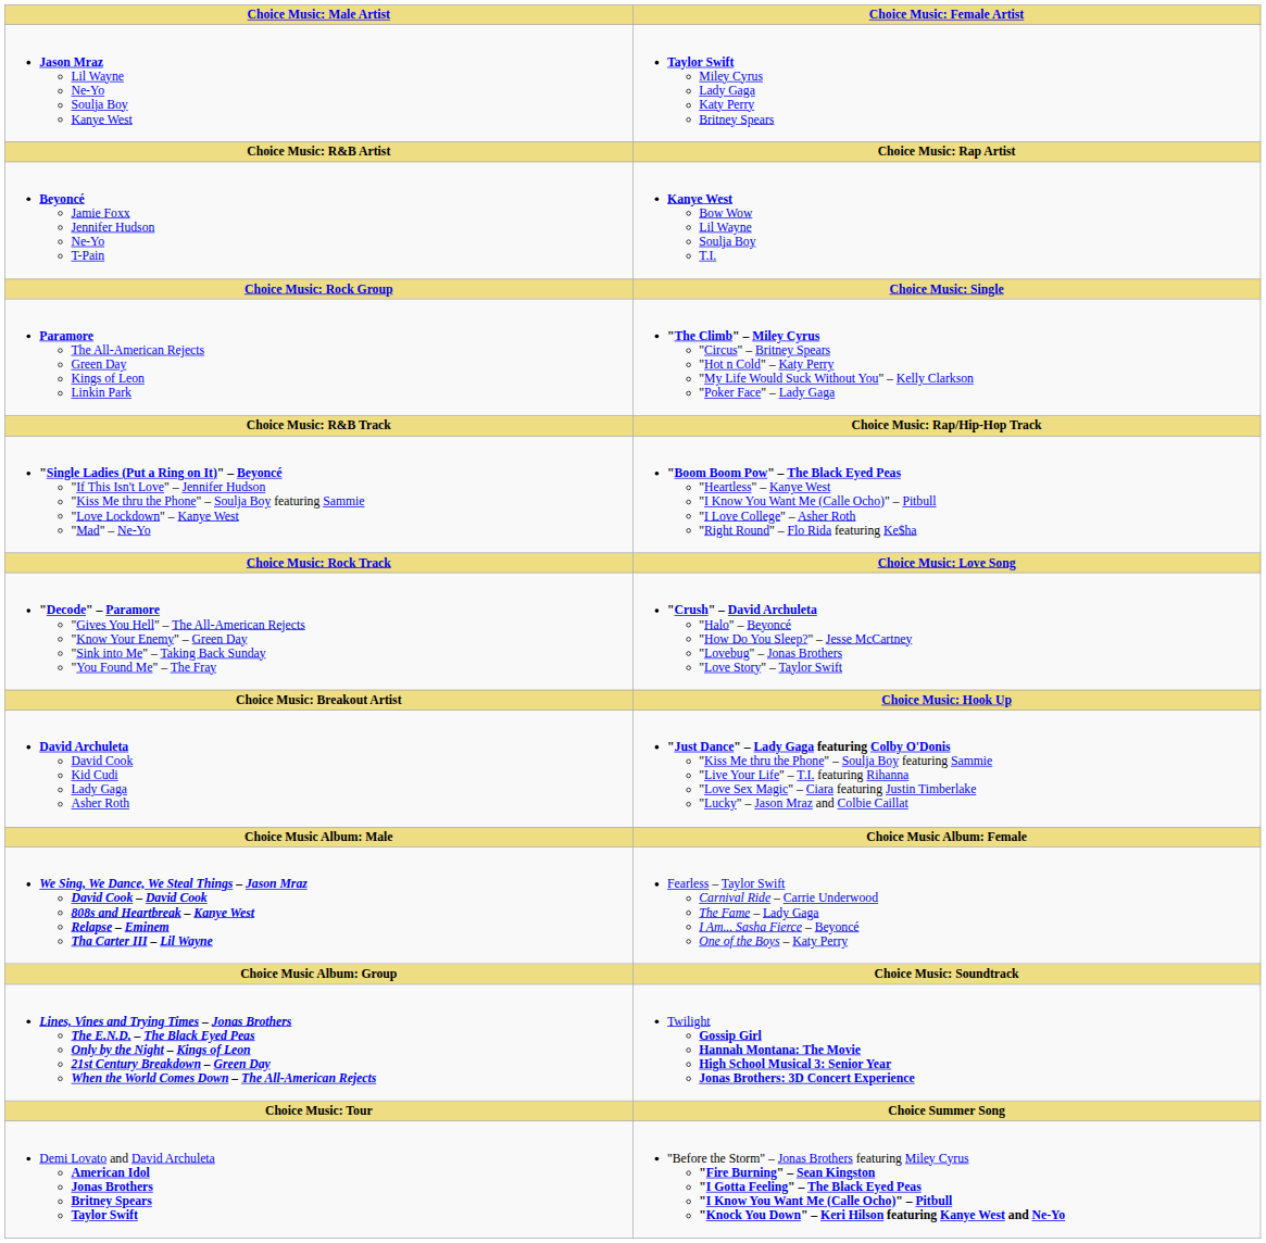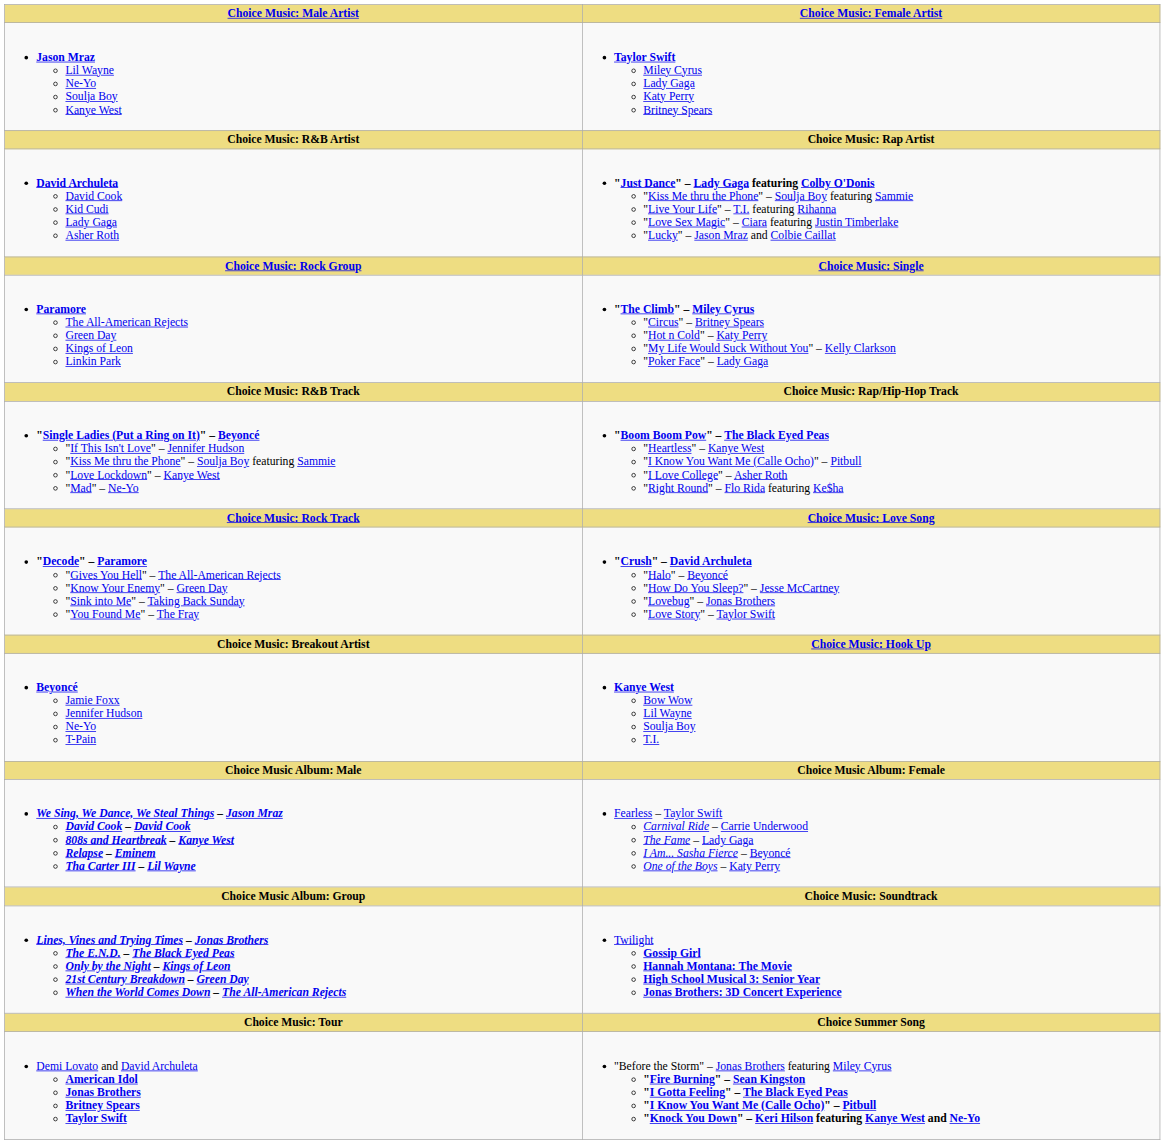rows swapped: Beyoncé Jamie Foxx Jennifer Hudson Ne-Yo T-Pain <-> David Archuleta David Cook Kid Cudi Lady Gaga Asher Roth
